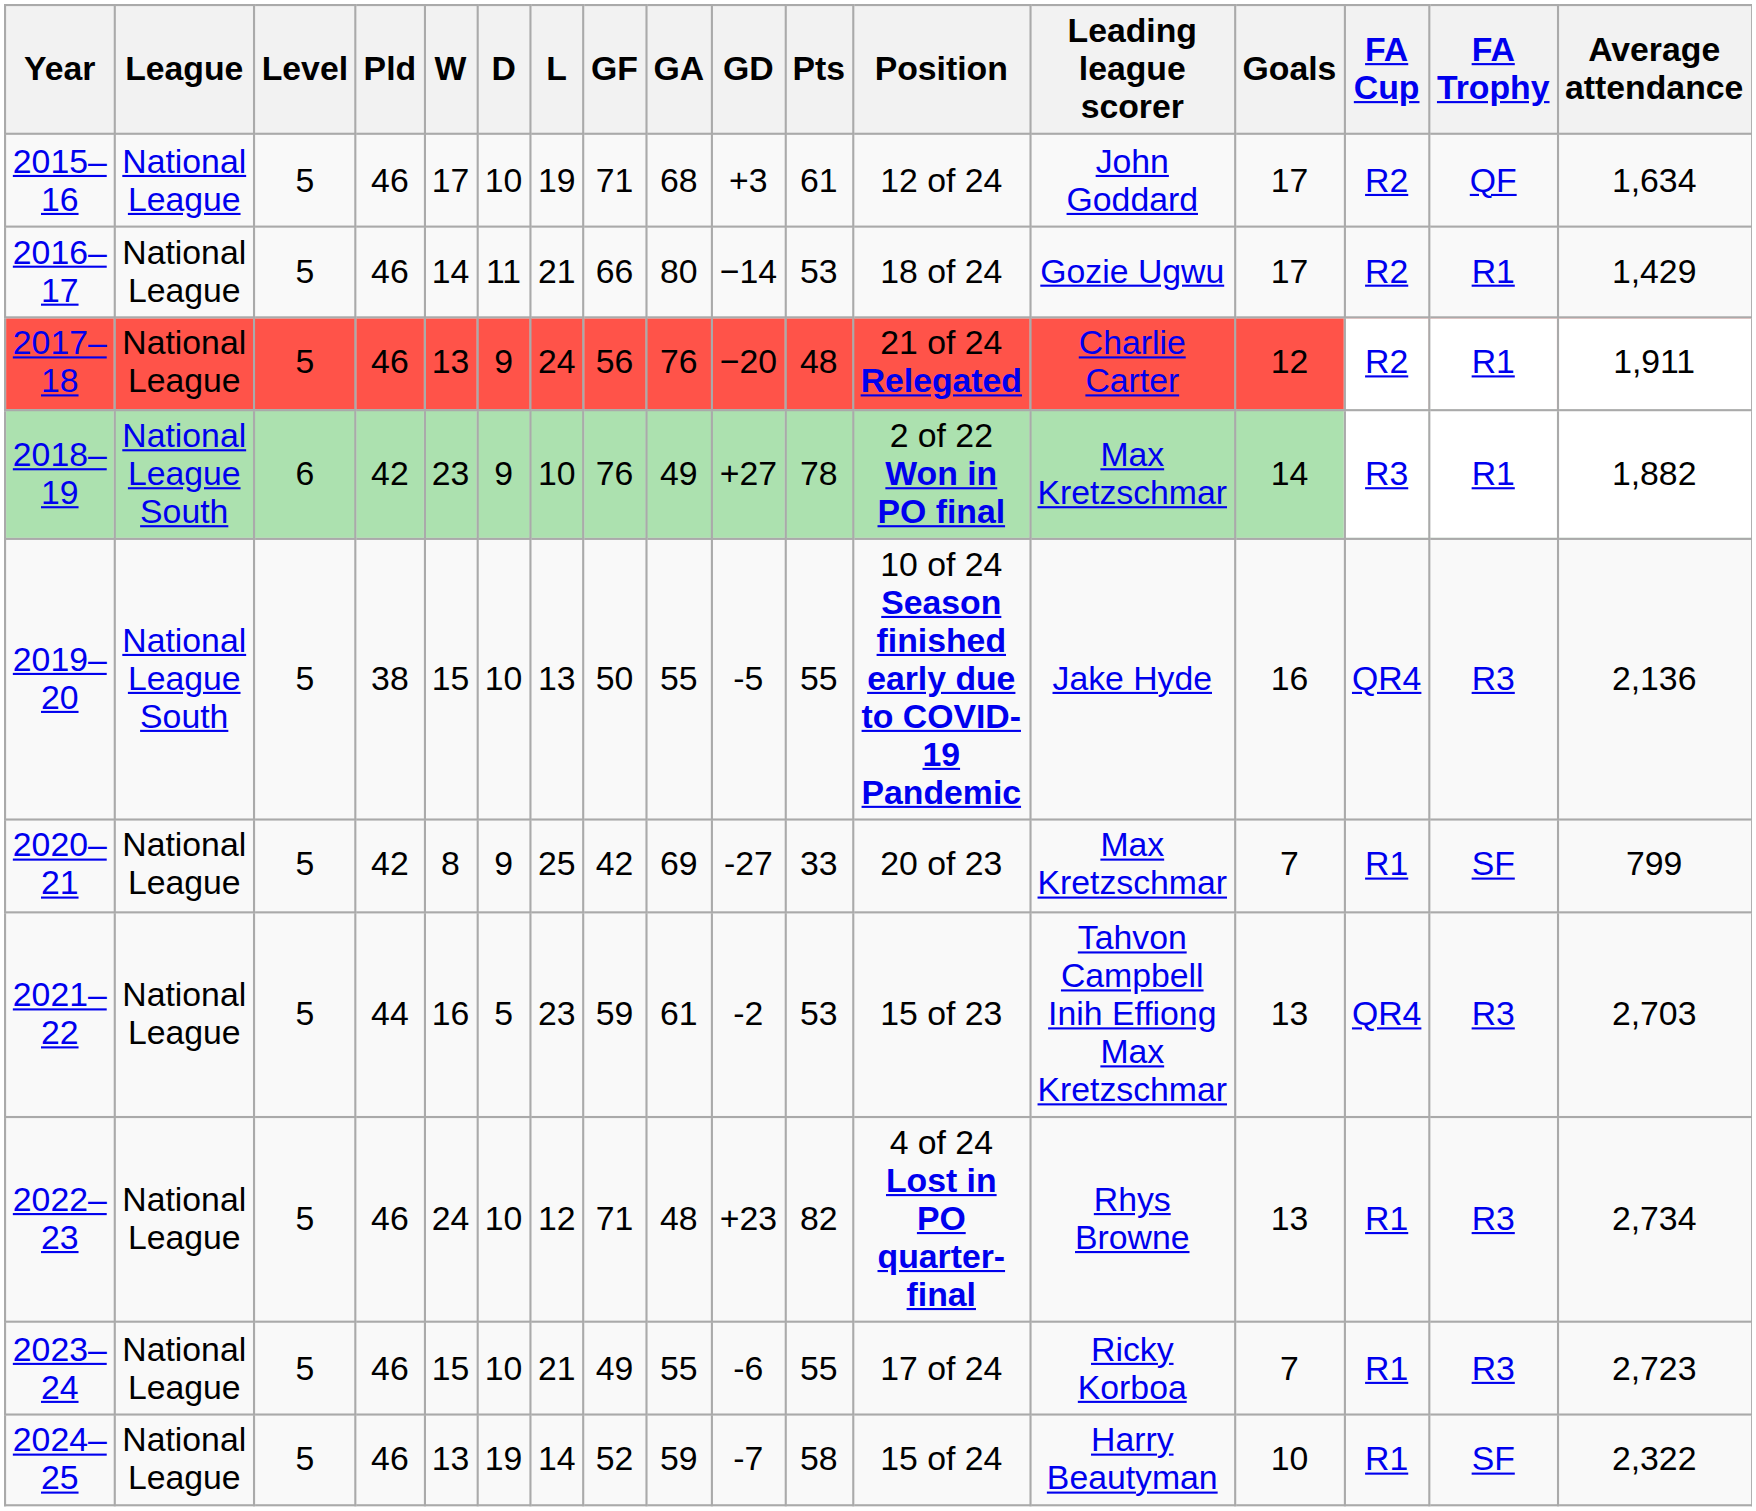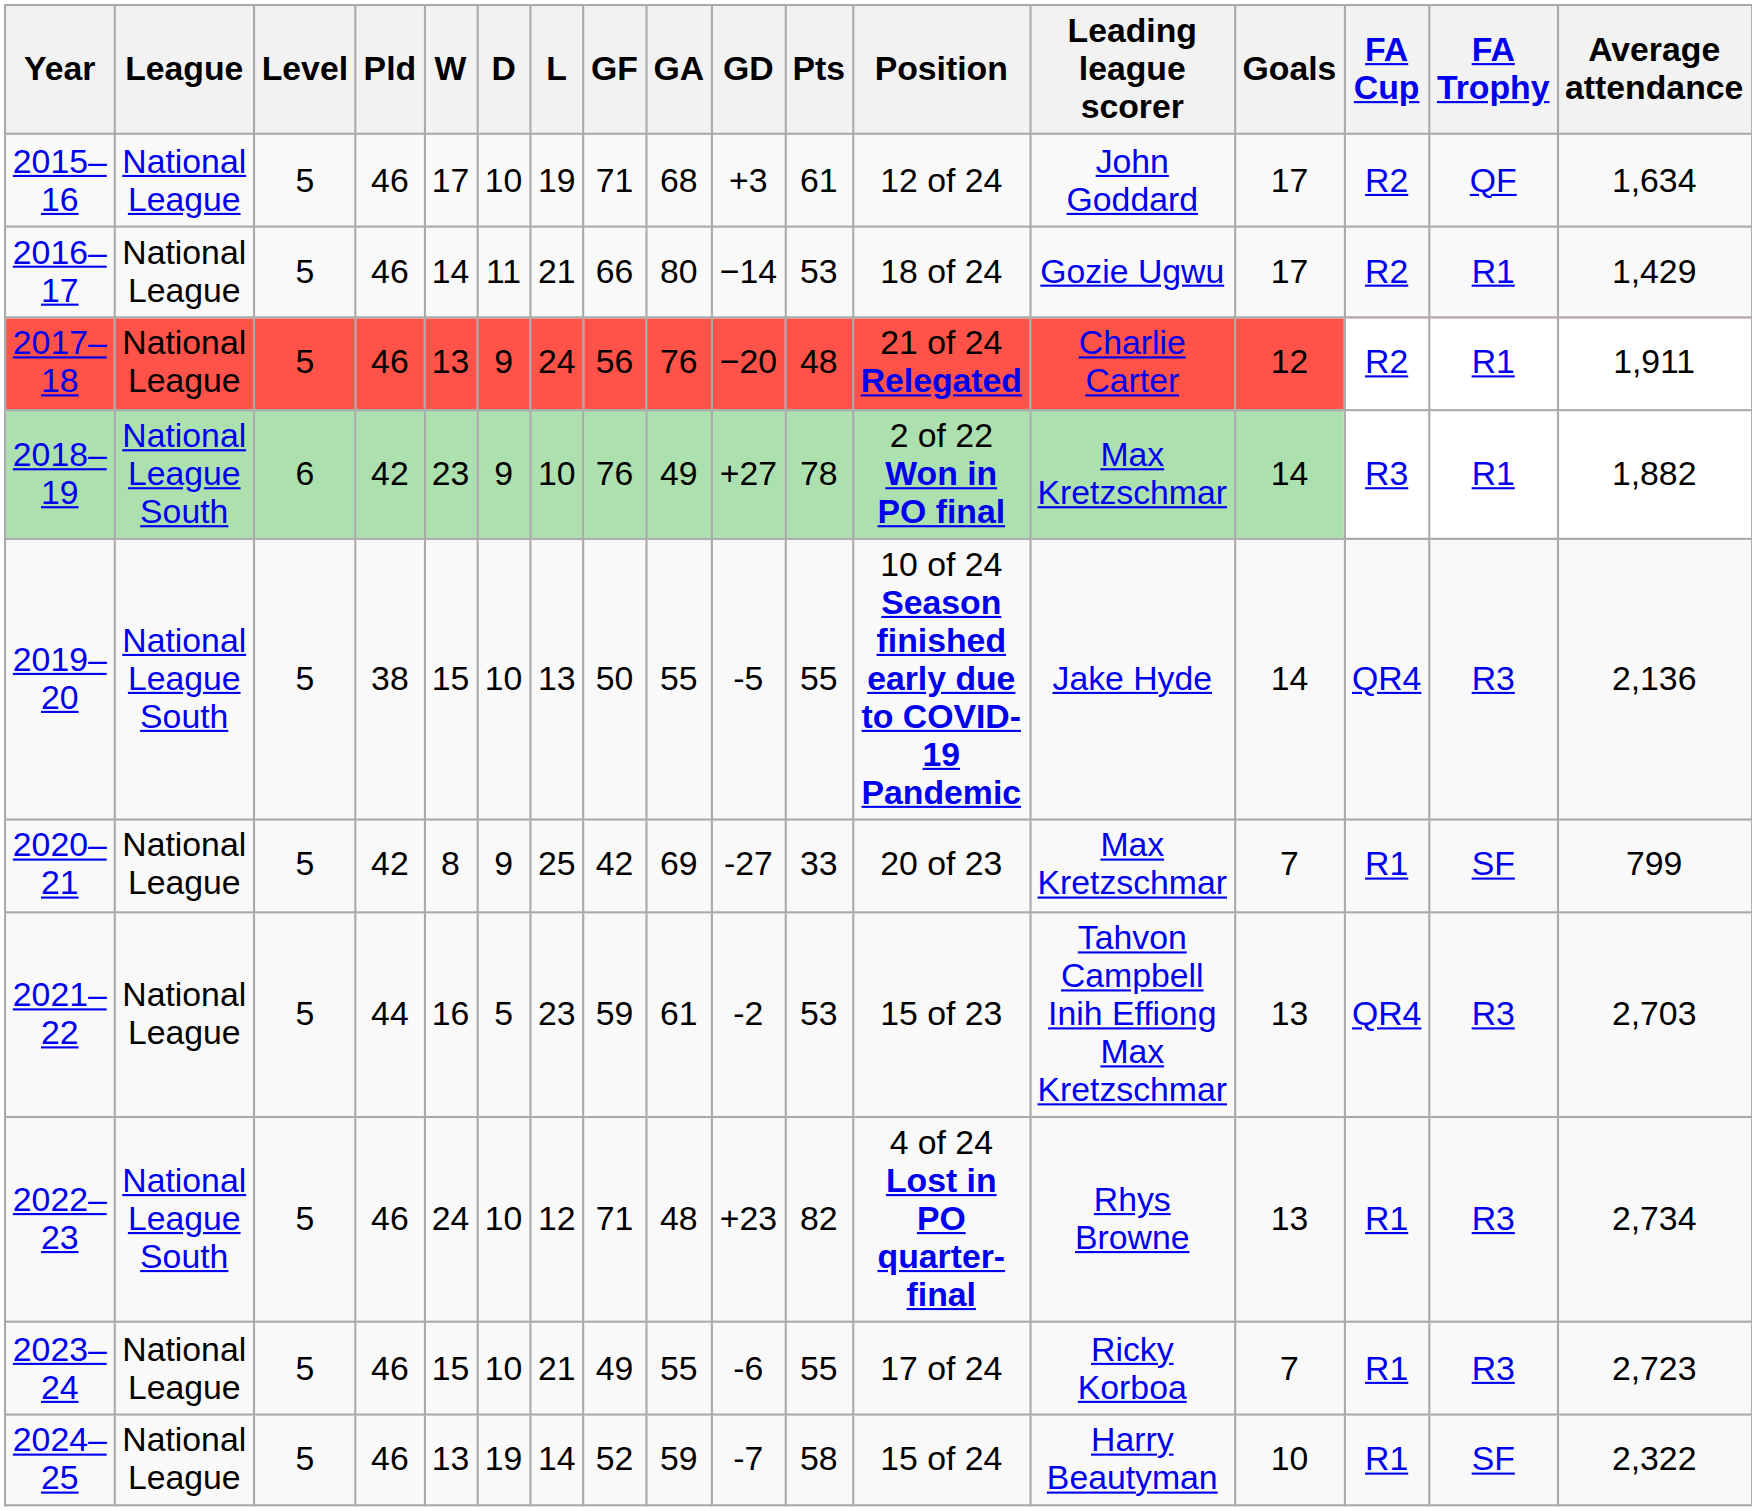2019–20 | Goals: 16 -> 14
2022–23 | League: National League -> National League South
